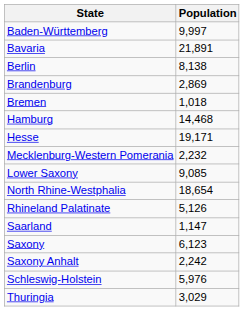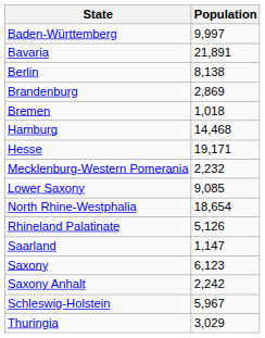Schleswig-Holstein | Population: 5,976 -> 5,967
